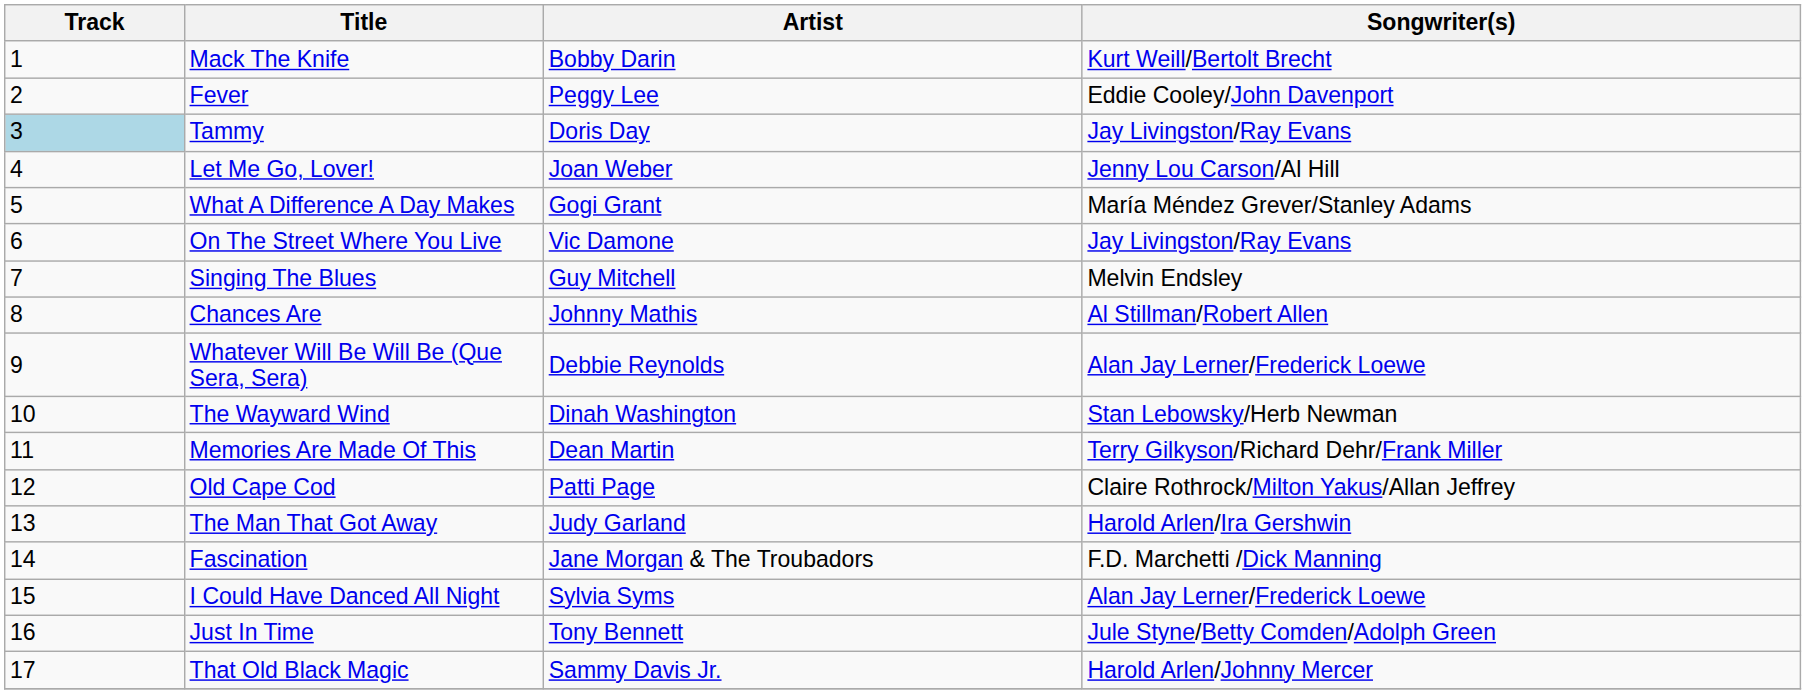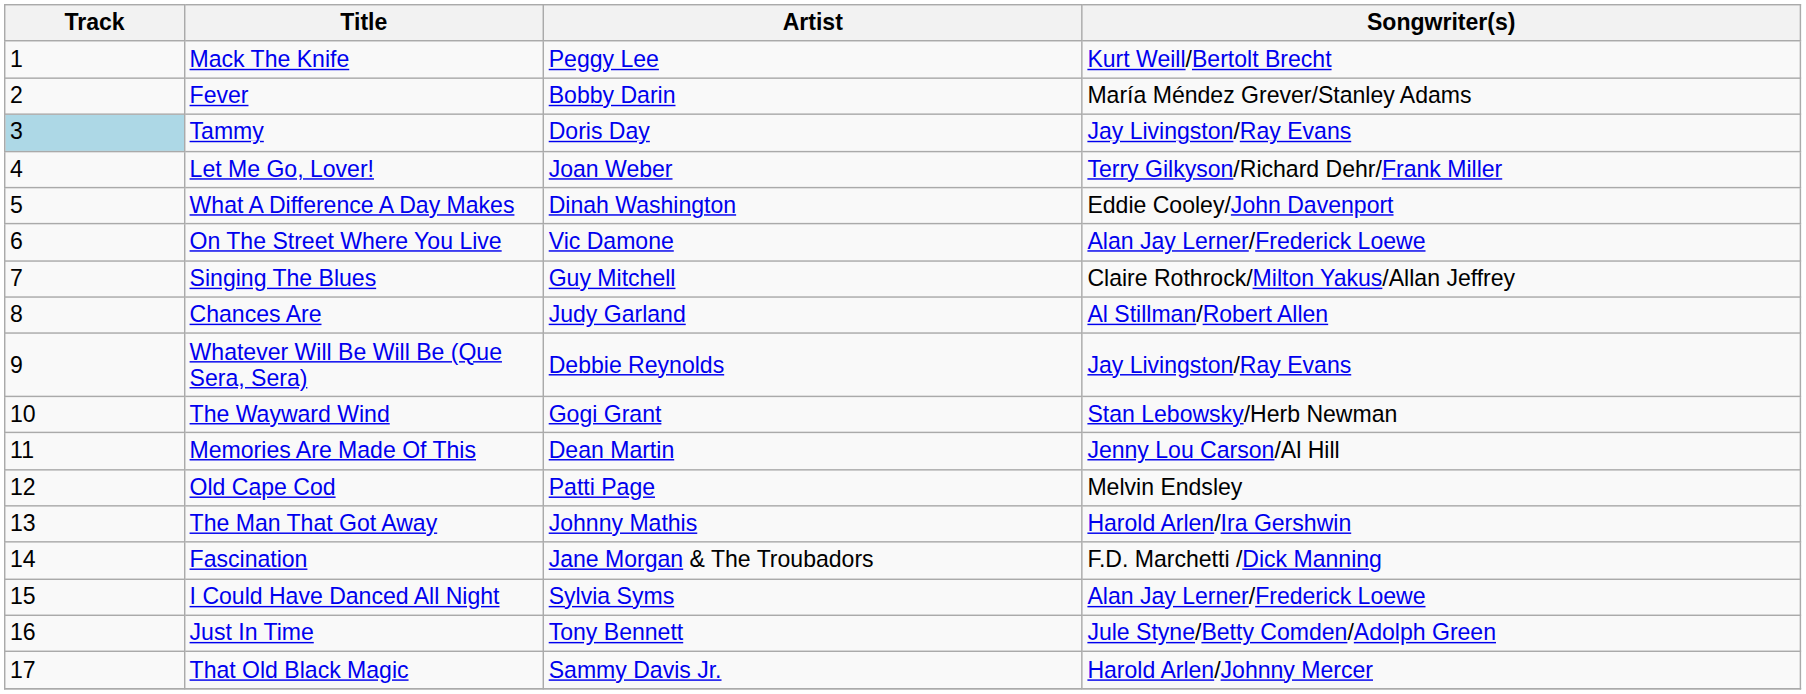Mack The Knife | Artist: Bobby Darin -> Peggy Lee
Fever | Artist: Peggy Lee -> Bobby Darin
Fever | Songwriter(s): Eddie Cooley/John Davenport -> María Méndez Grever/Stanley Adams
Let Me Go, Lover! | Songwriter(s): Jenny Lou Carson/Al Hill -> Terry Gilkyson/Richard Dehr/Frank Miller
What A Difference A Day Makes | Artist: Gogi Grant -> Dinah Washington
What A Difference A Day Makes | Songwriter(s): María Méndez Grever/Stanley Adams -> Eddie Cooley/John Davenport
On The Street Where You Live | Songwriter(s): Jay Livingston/Ray Evans -> Alan Jay Lerner/Frederick Loewe
Singing The Blues | Songwriter(s): Melvin Endsley -> Claire Rothrock/Milton Yakus/Allan Jeffrey
Chances Are | Artist: Johnny Mathis -> Judy Garland
Whatever Will Be Will Be (Que Sera, Sera) | Songwriter(s): Alan Jay Lerner/Frederick Loewe -> Jay Livingston/Ray Evans
The Wayward Wind | Artist: Dinah Washington -> Gogi Grant
Memories Are Made Of This | Songwriter(s): Terry Gilkyson/Richard Dehr/Frank Miller -> Jenny Lou Carson/Al Hill
Old Cape Cod | Songwriter(s): Claire Rothrock/Milton Yakus/Allan Jeffrey -> Melvin Endsley
The Man That Got Away | Artist: Judy Garland -> Johnny Mathis
